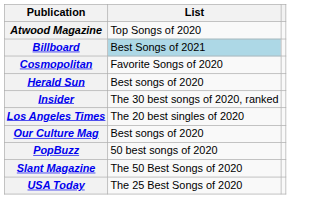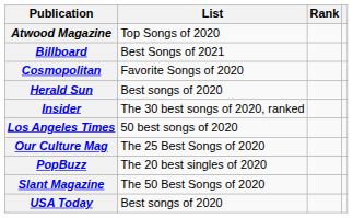+ column: Rank
Billboard | List: lightblue background -> no background
Los Angeles Times | List: The 20 best singles of 2020 -> 50 best songs of 2020
Our Culture Mag | List: Best songs of 2020 -> The 25 Best Songs of 2020
PopBuzz | List: 50 best songs of 2020 -> The 20 best singles of 2020
USA Today | List: The 25 Best Songs of 2020 -> Best songs of 2020
